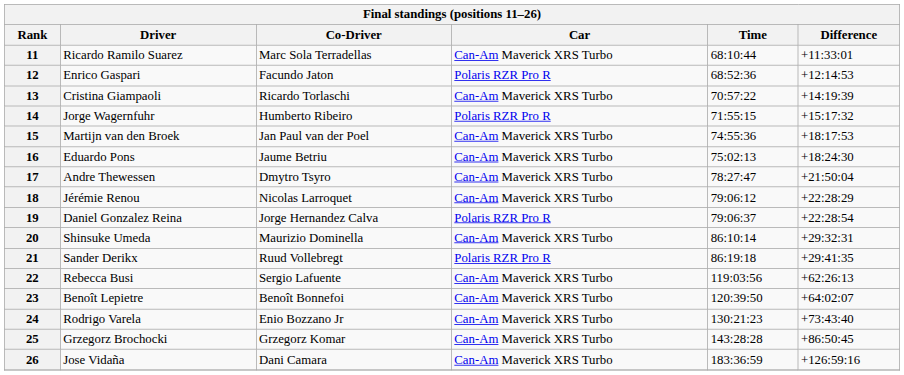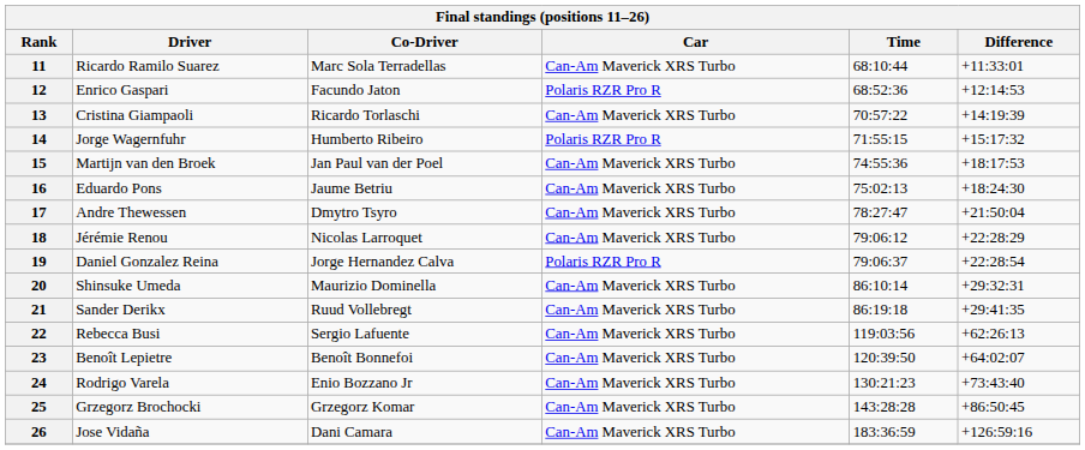21 | Car: Polaris RZR Pro R -> Can-Am Maverick XRS Turbo
